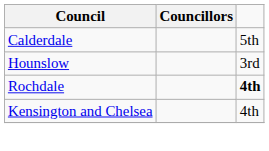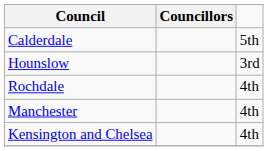Rochdale | column 3: bold -> normal
+ row: Manchester | 4th
